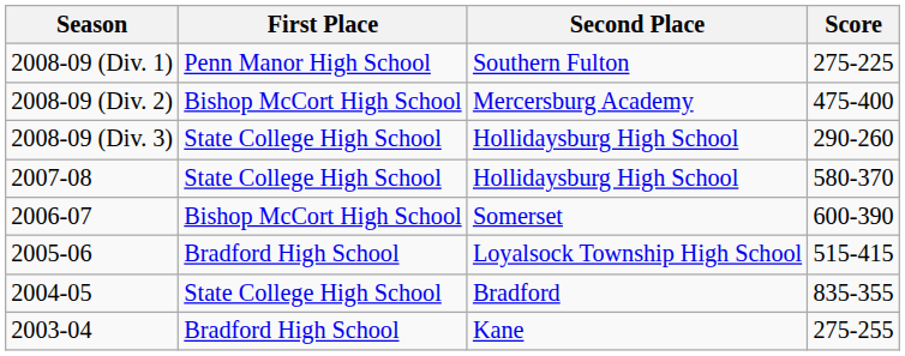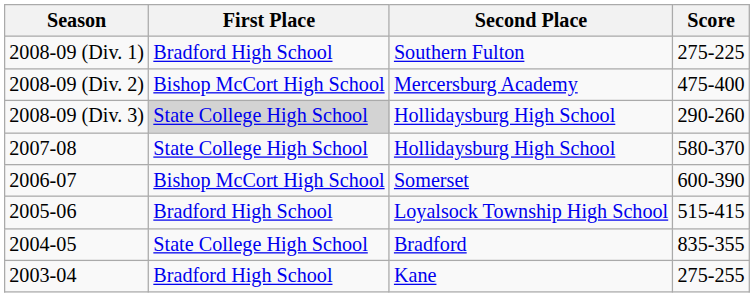2008-09 (Div. 1) | First Place: Penn Manor High School -> Bradford High School
2008-09 (Div. 3) | First Place: no background -> lightgrey background
